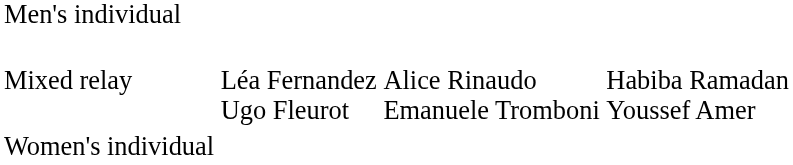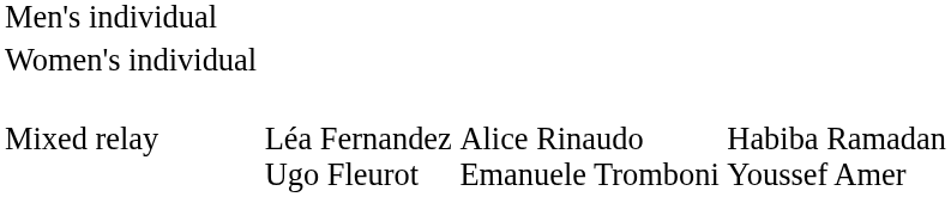rows swapped: Women's individual <-> Mixed relay
